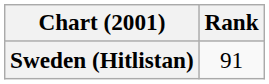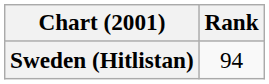Sweden (Hitlistan) | Rank: 91 -> 94
